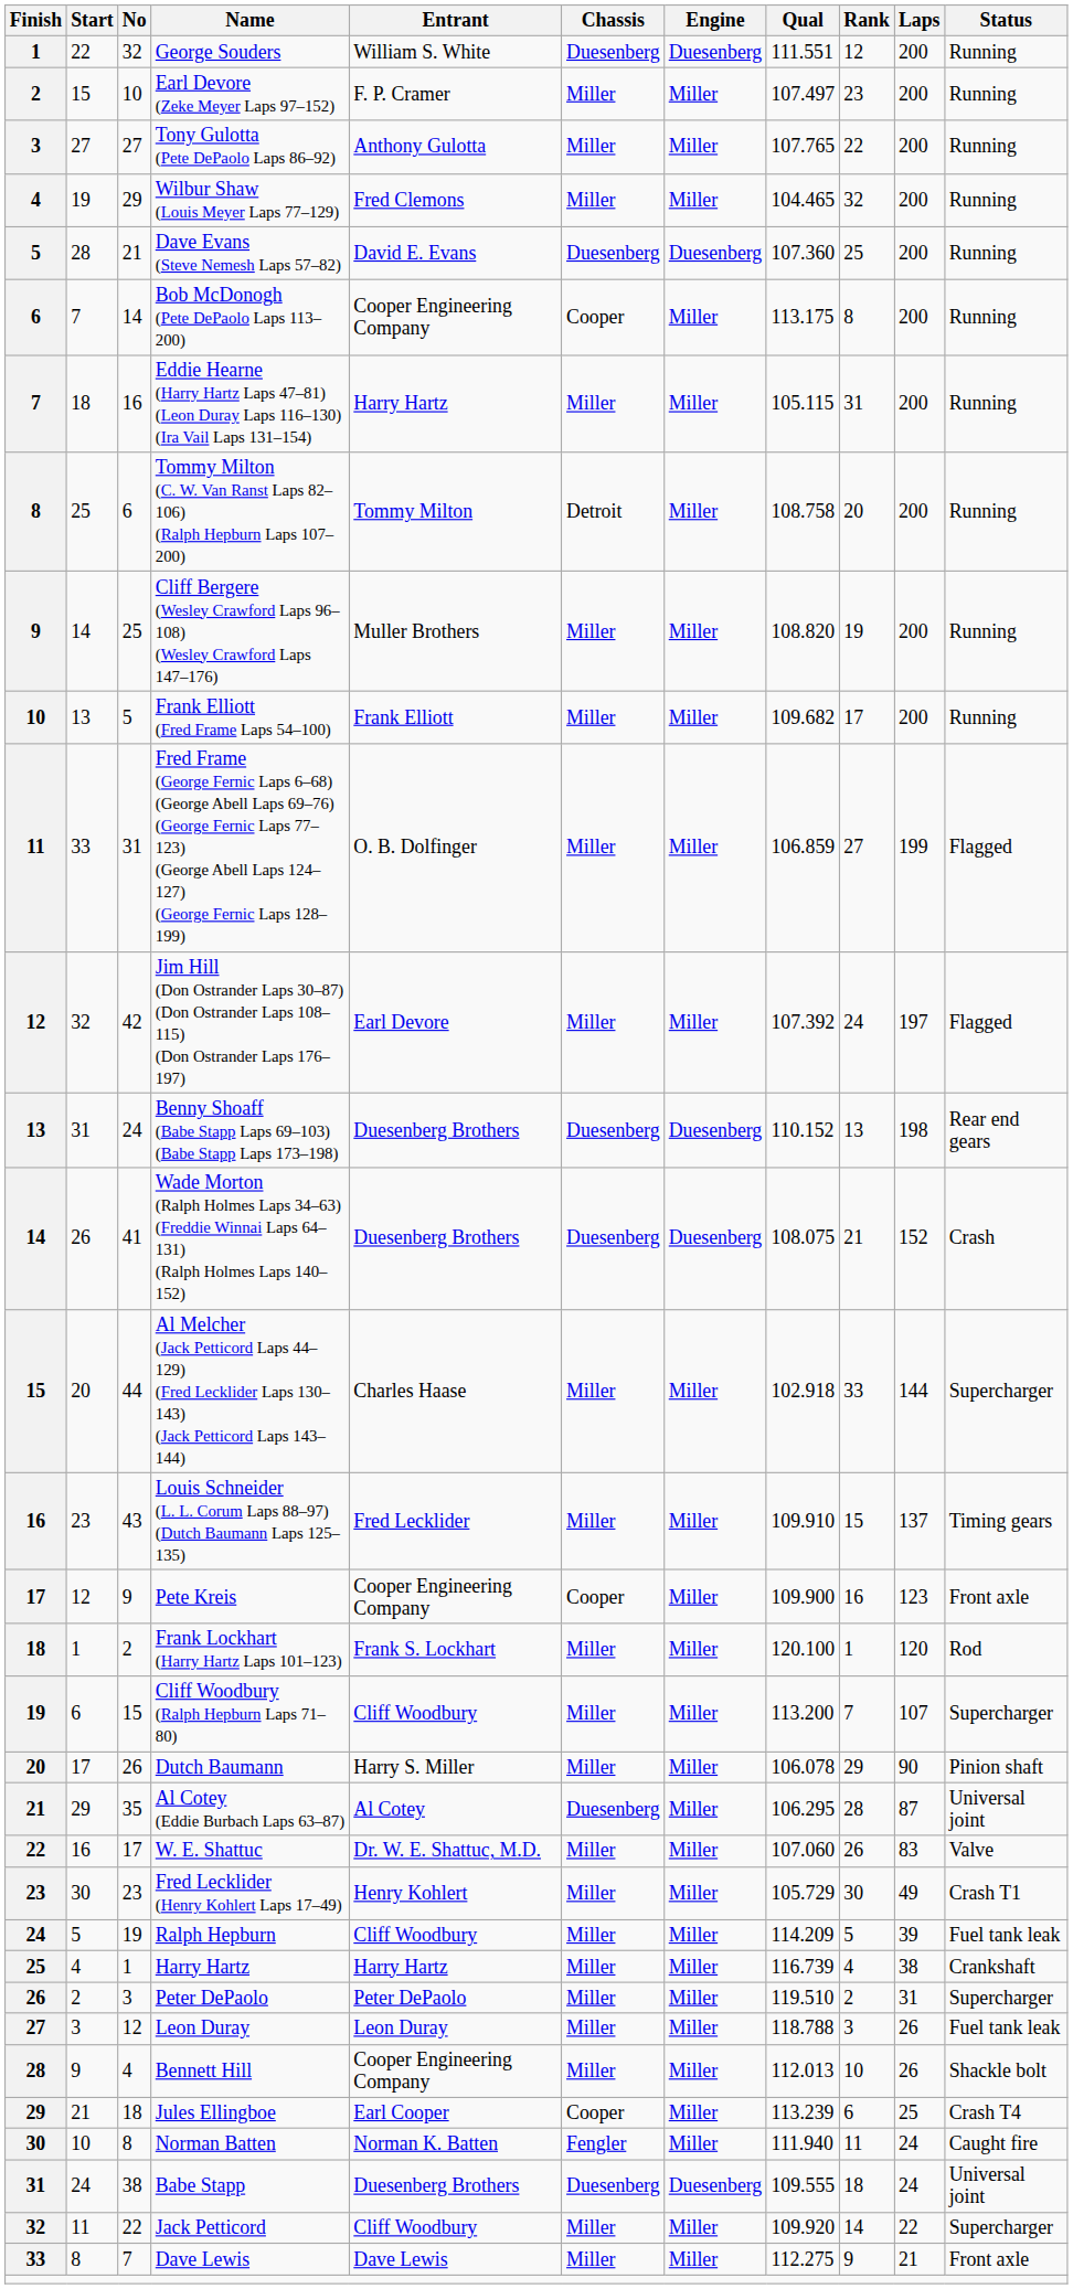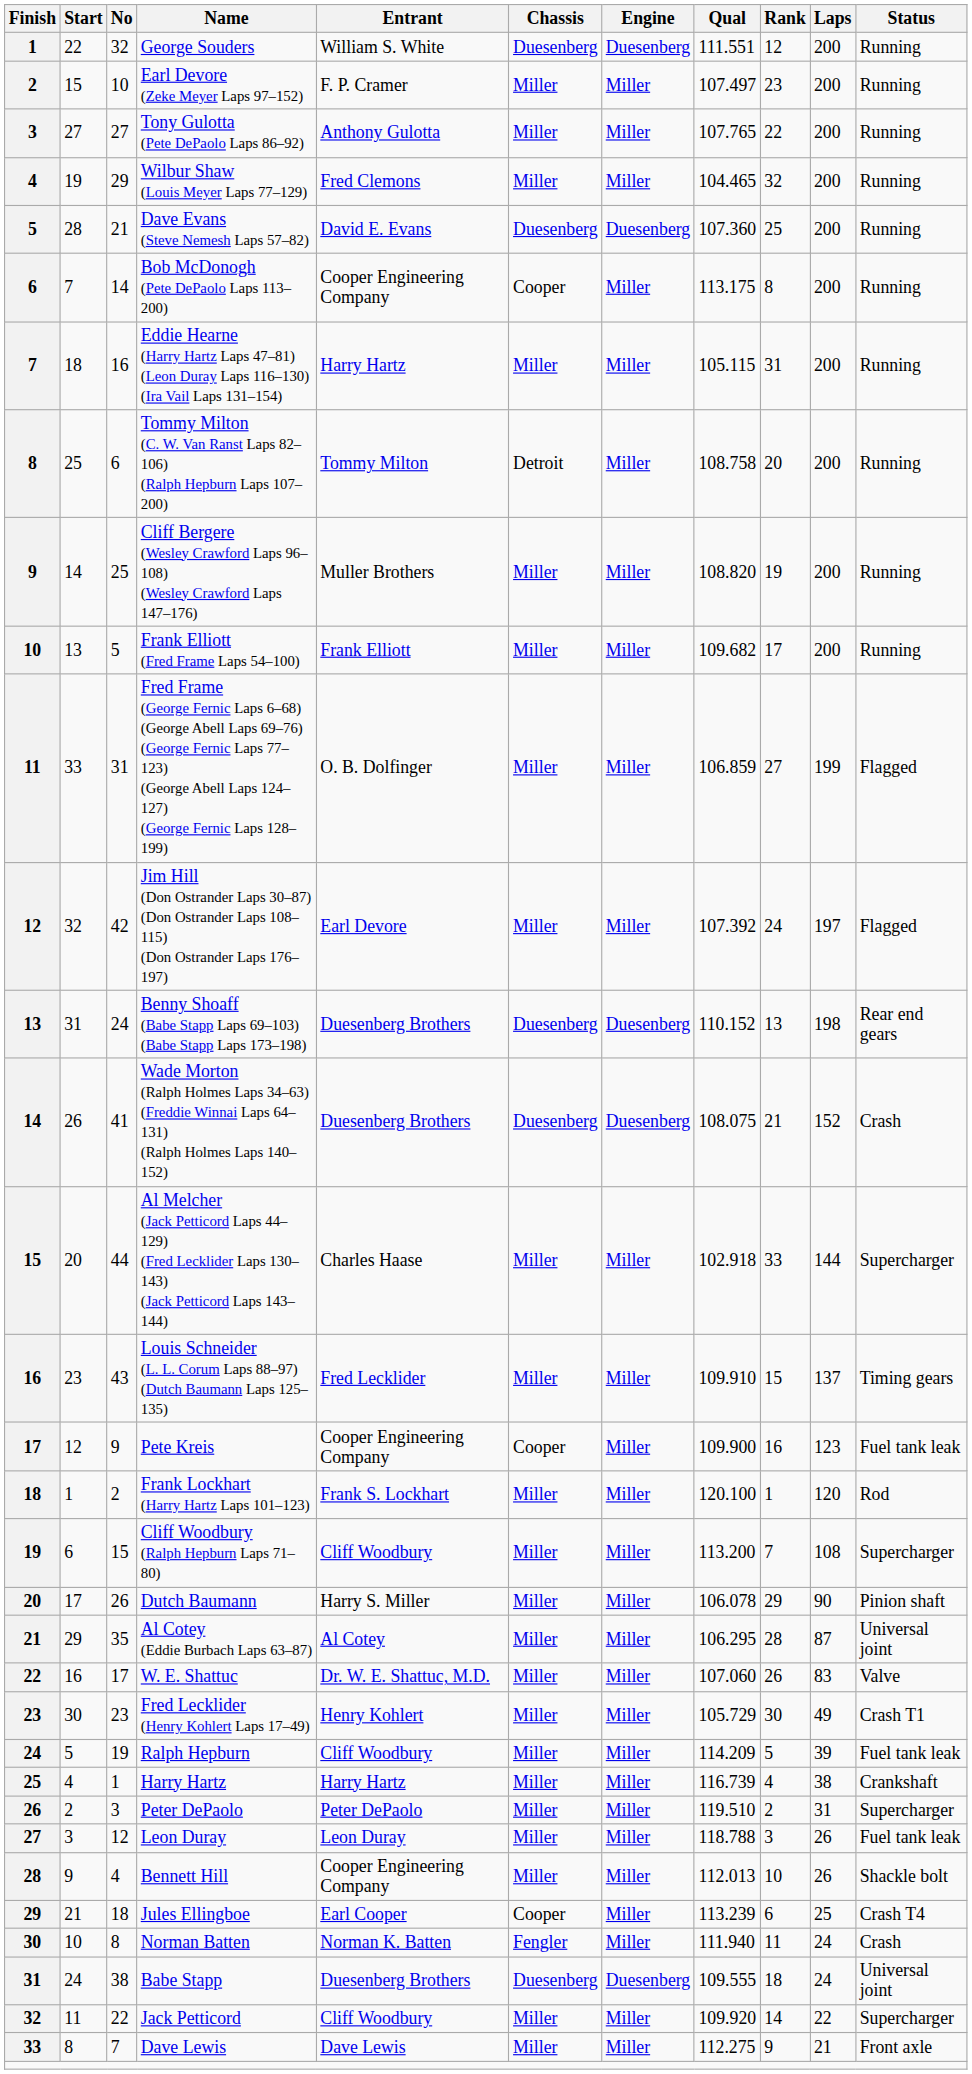Pete Kreis | Status: Front axle -> Fuel tank leak
Cliff Woodbury (Ralph Hepburn Laps 71–80) | Laps: 107 -> 108
Al Cotey (Eddie Burbach Laps 63–87) | Chassis: Duesenberg -> Miller
Norman Batten | Status: Caught fire -> Crash
